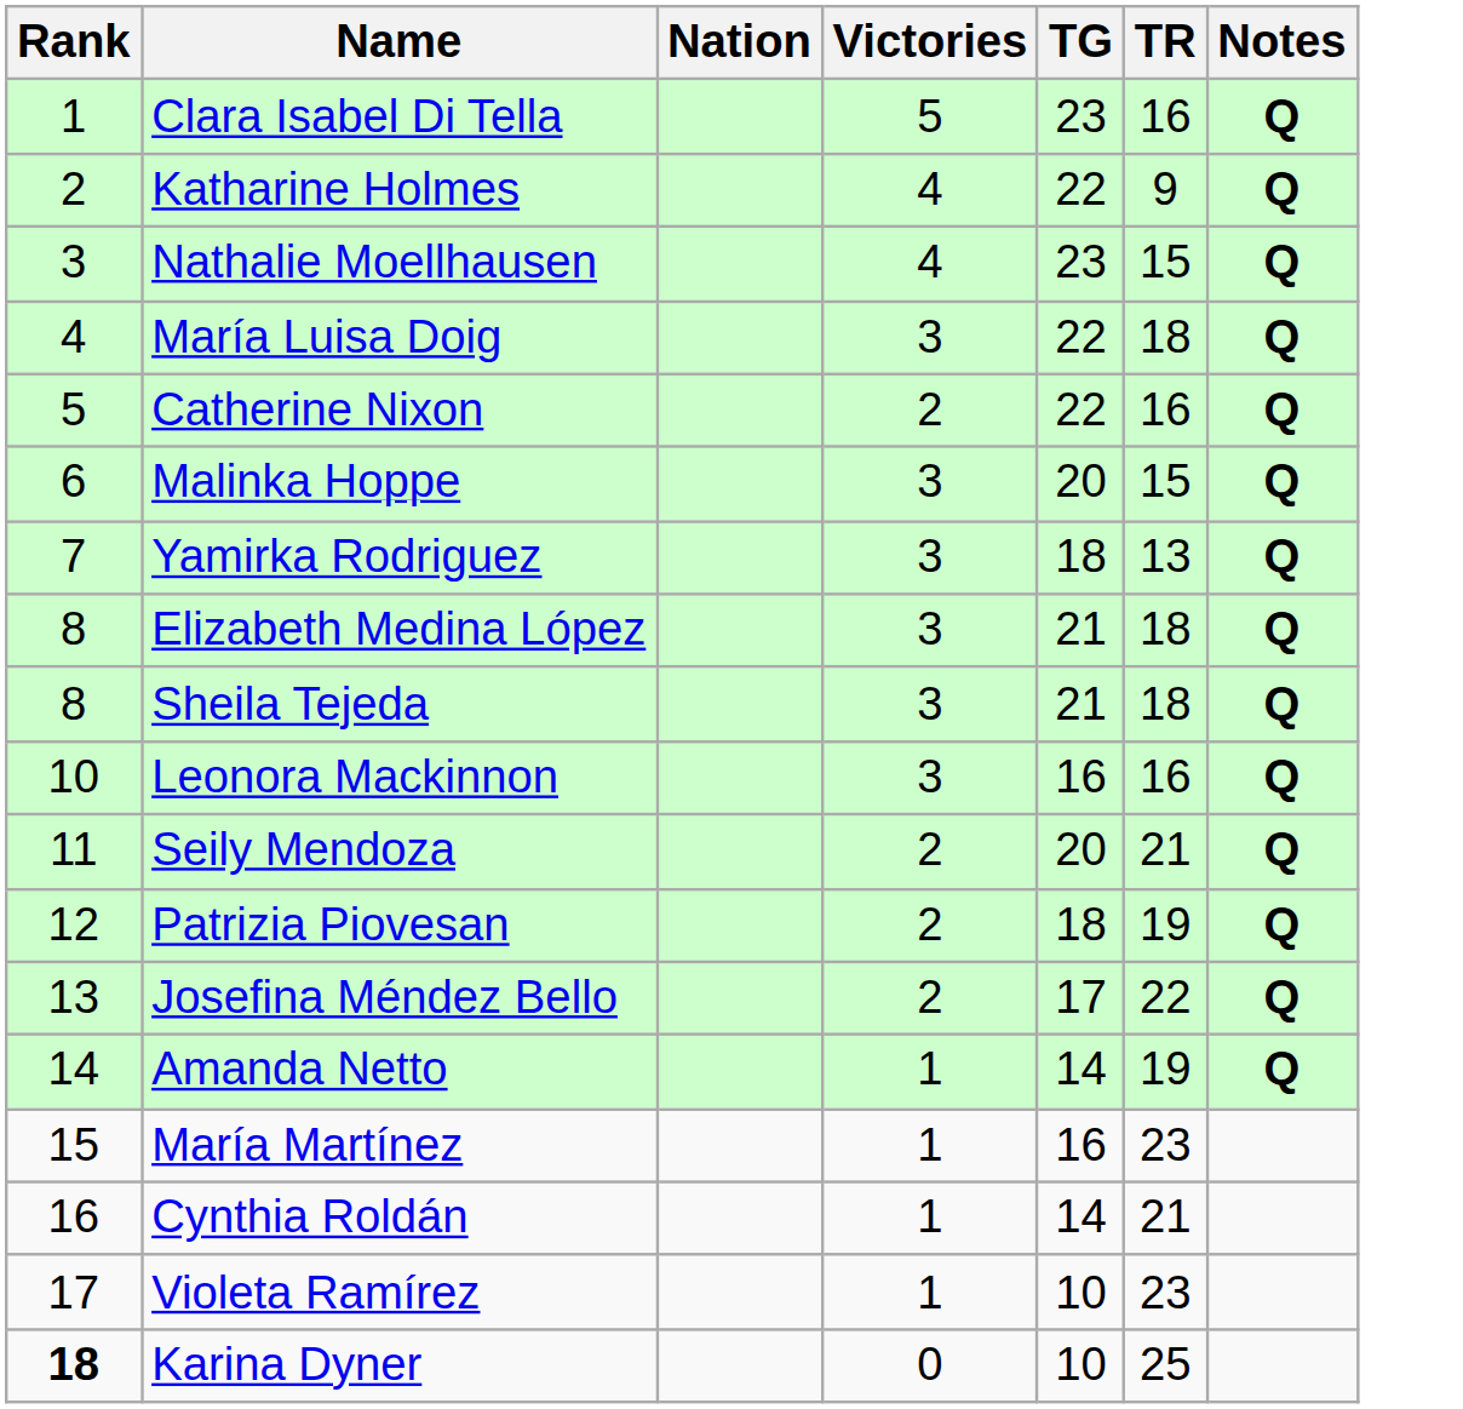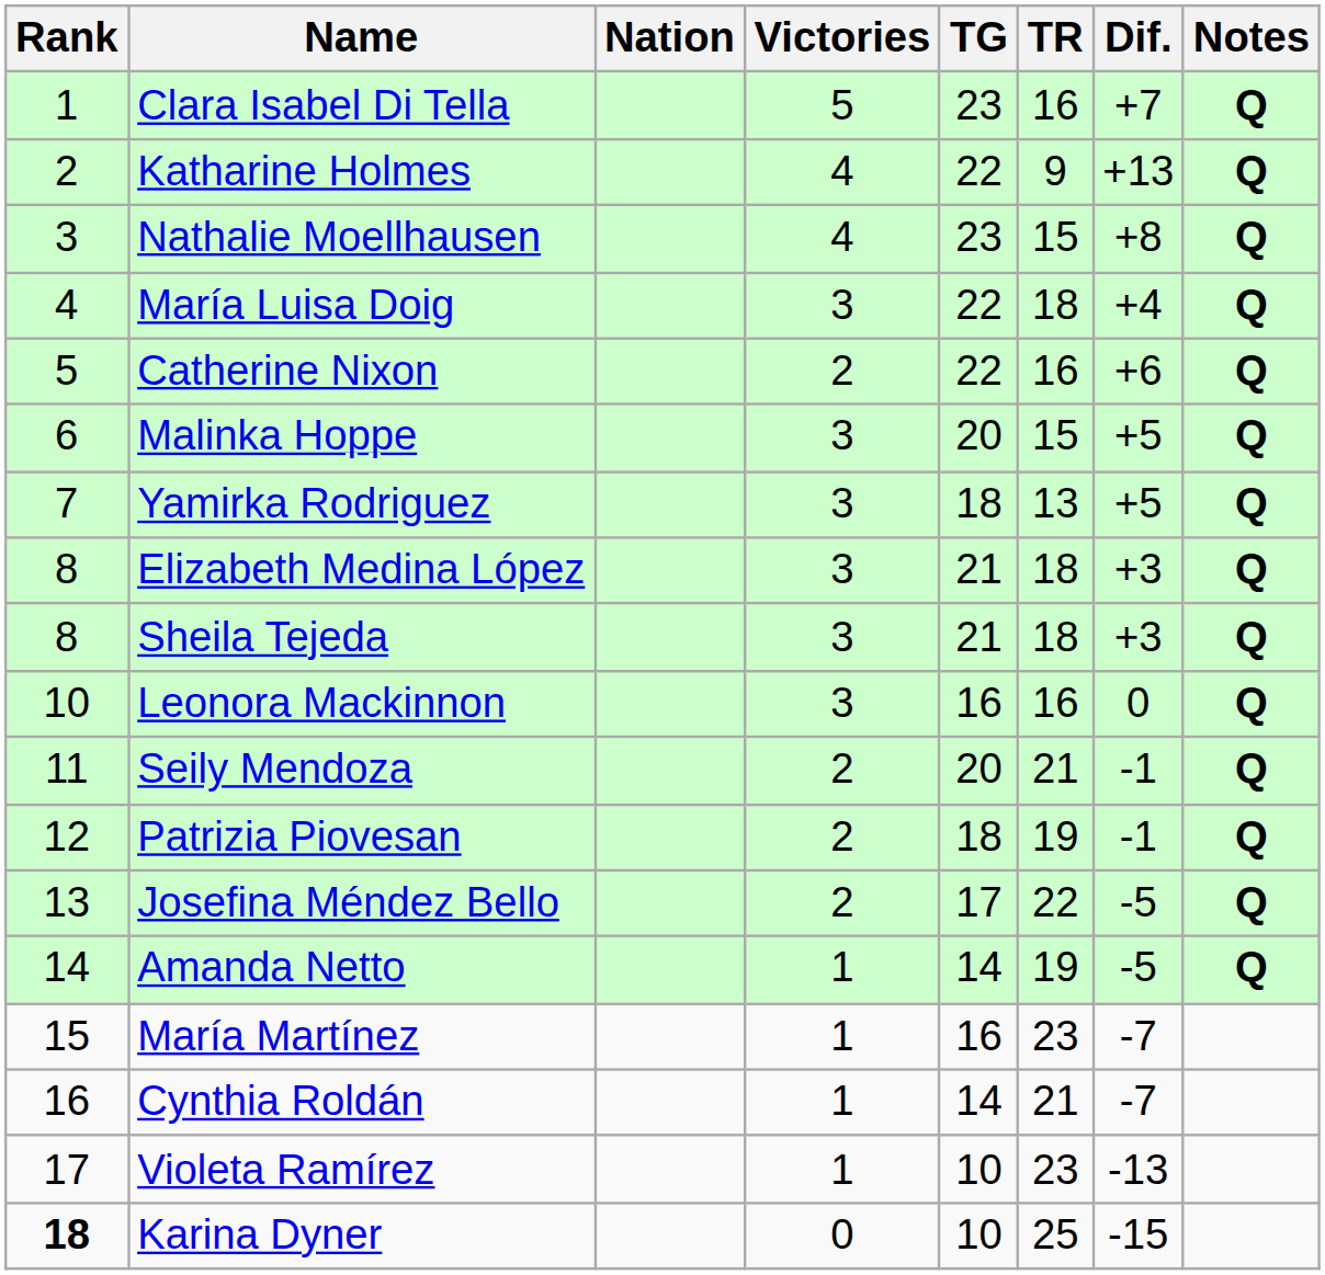+ column: Dif. | +7 | +13 | +8 | +4 | +6 | +5 | +5 | +3 | +3 | 0 | -1 | -1 | -5 | -5 | -7 | -7 | -13 | -15
